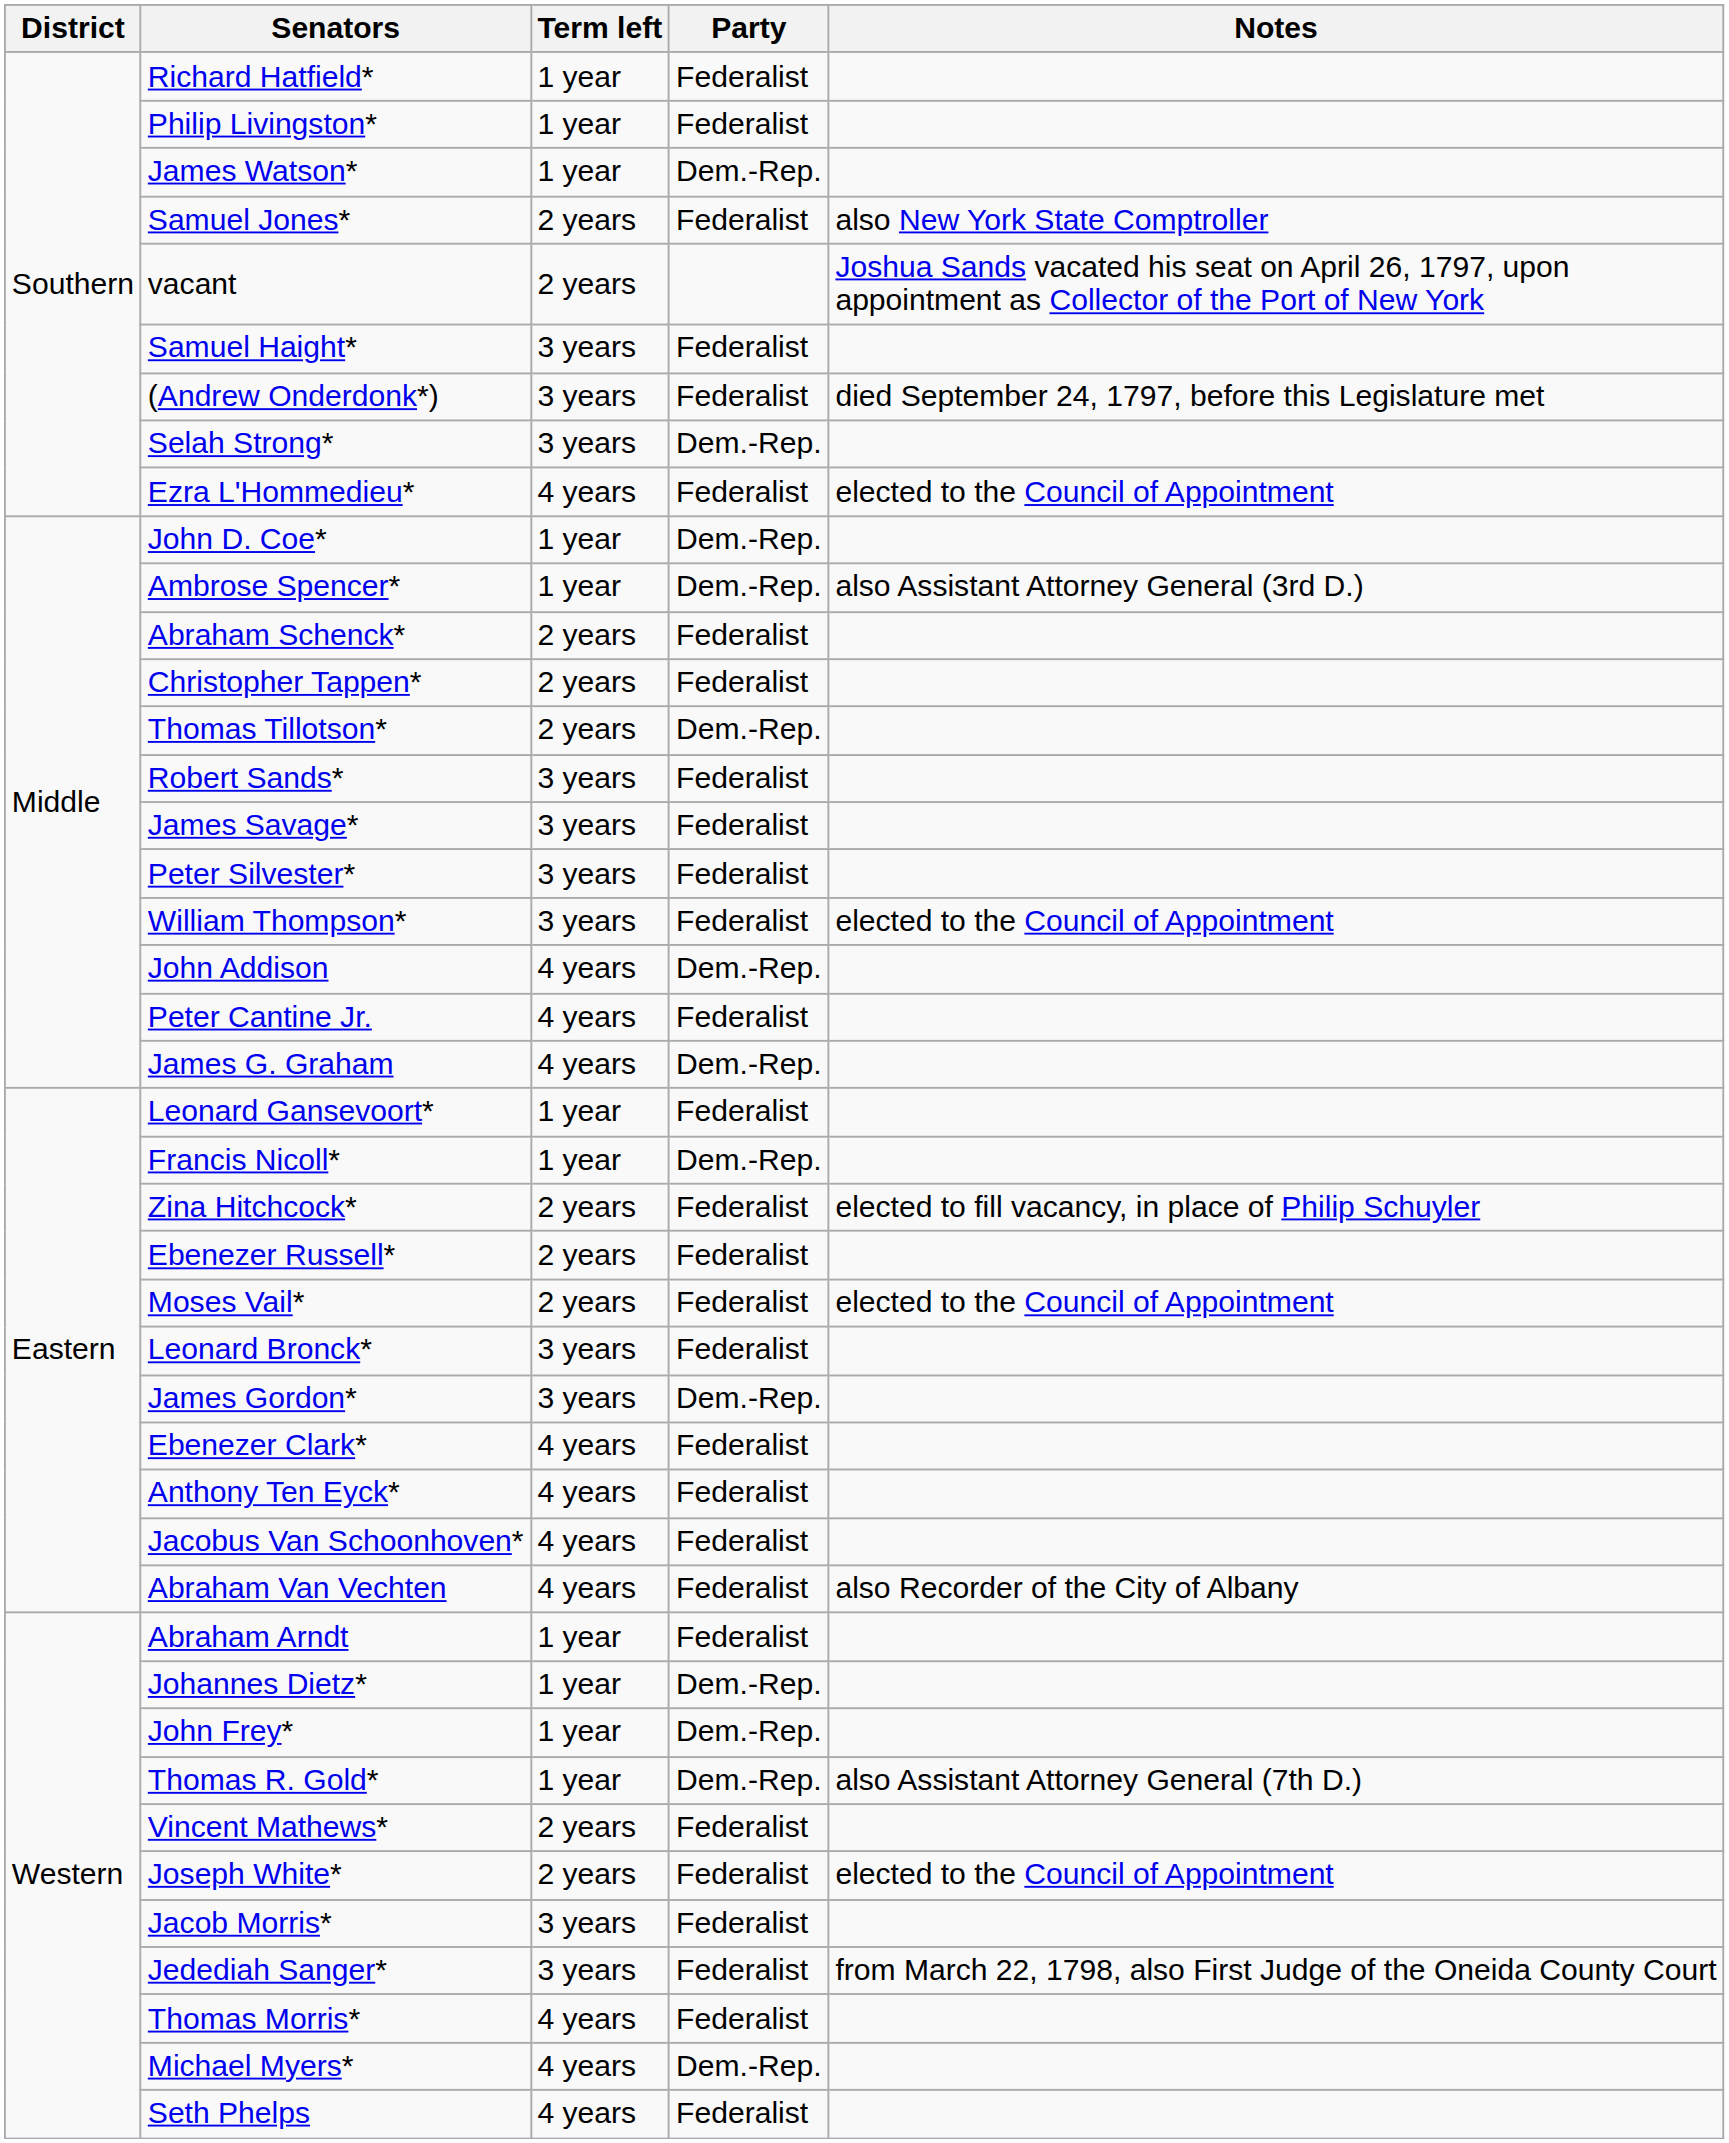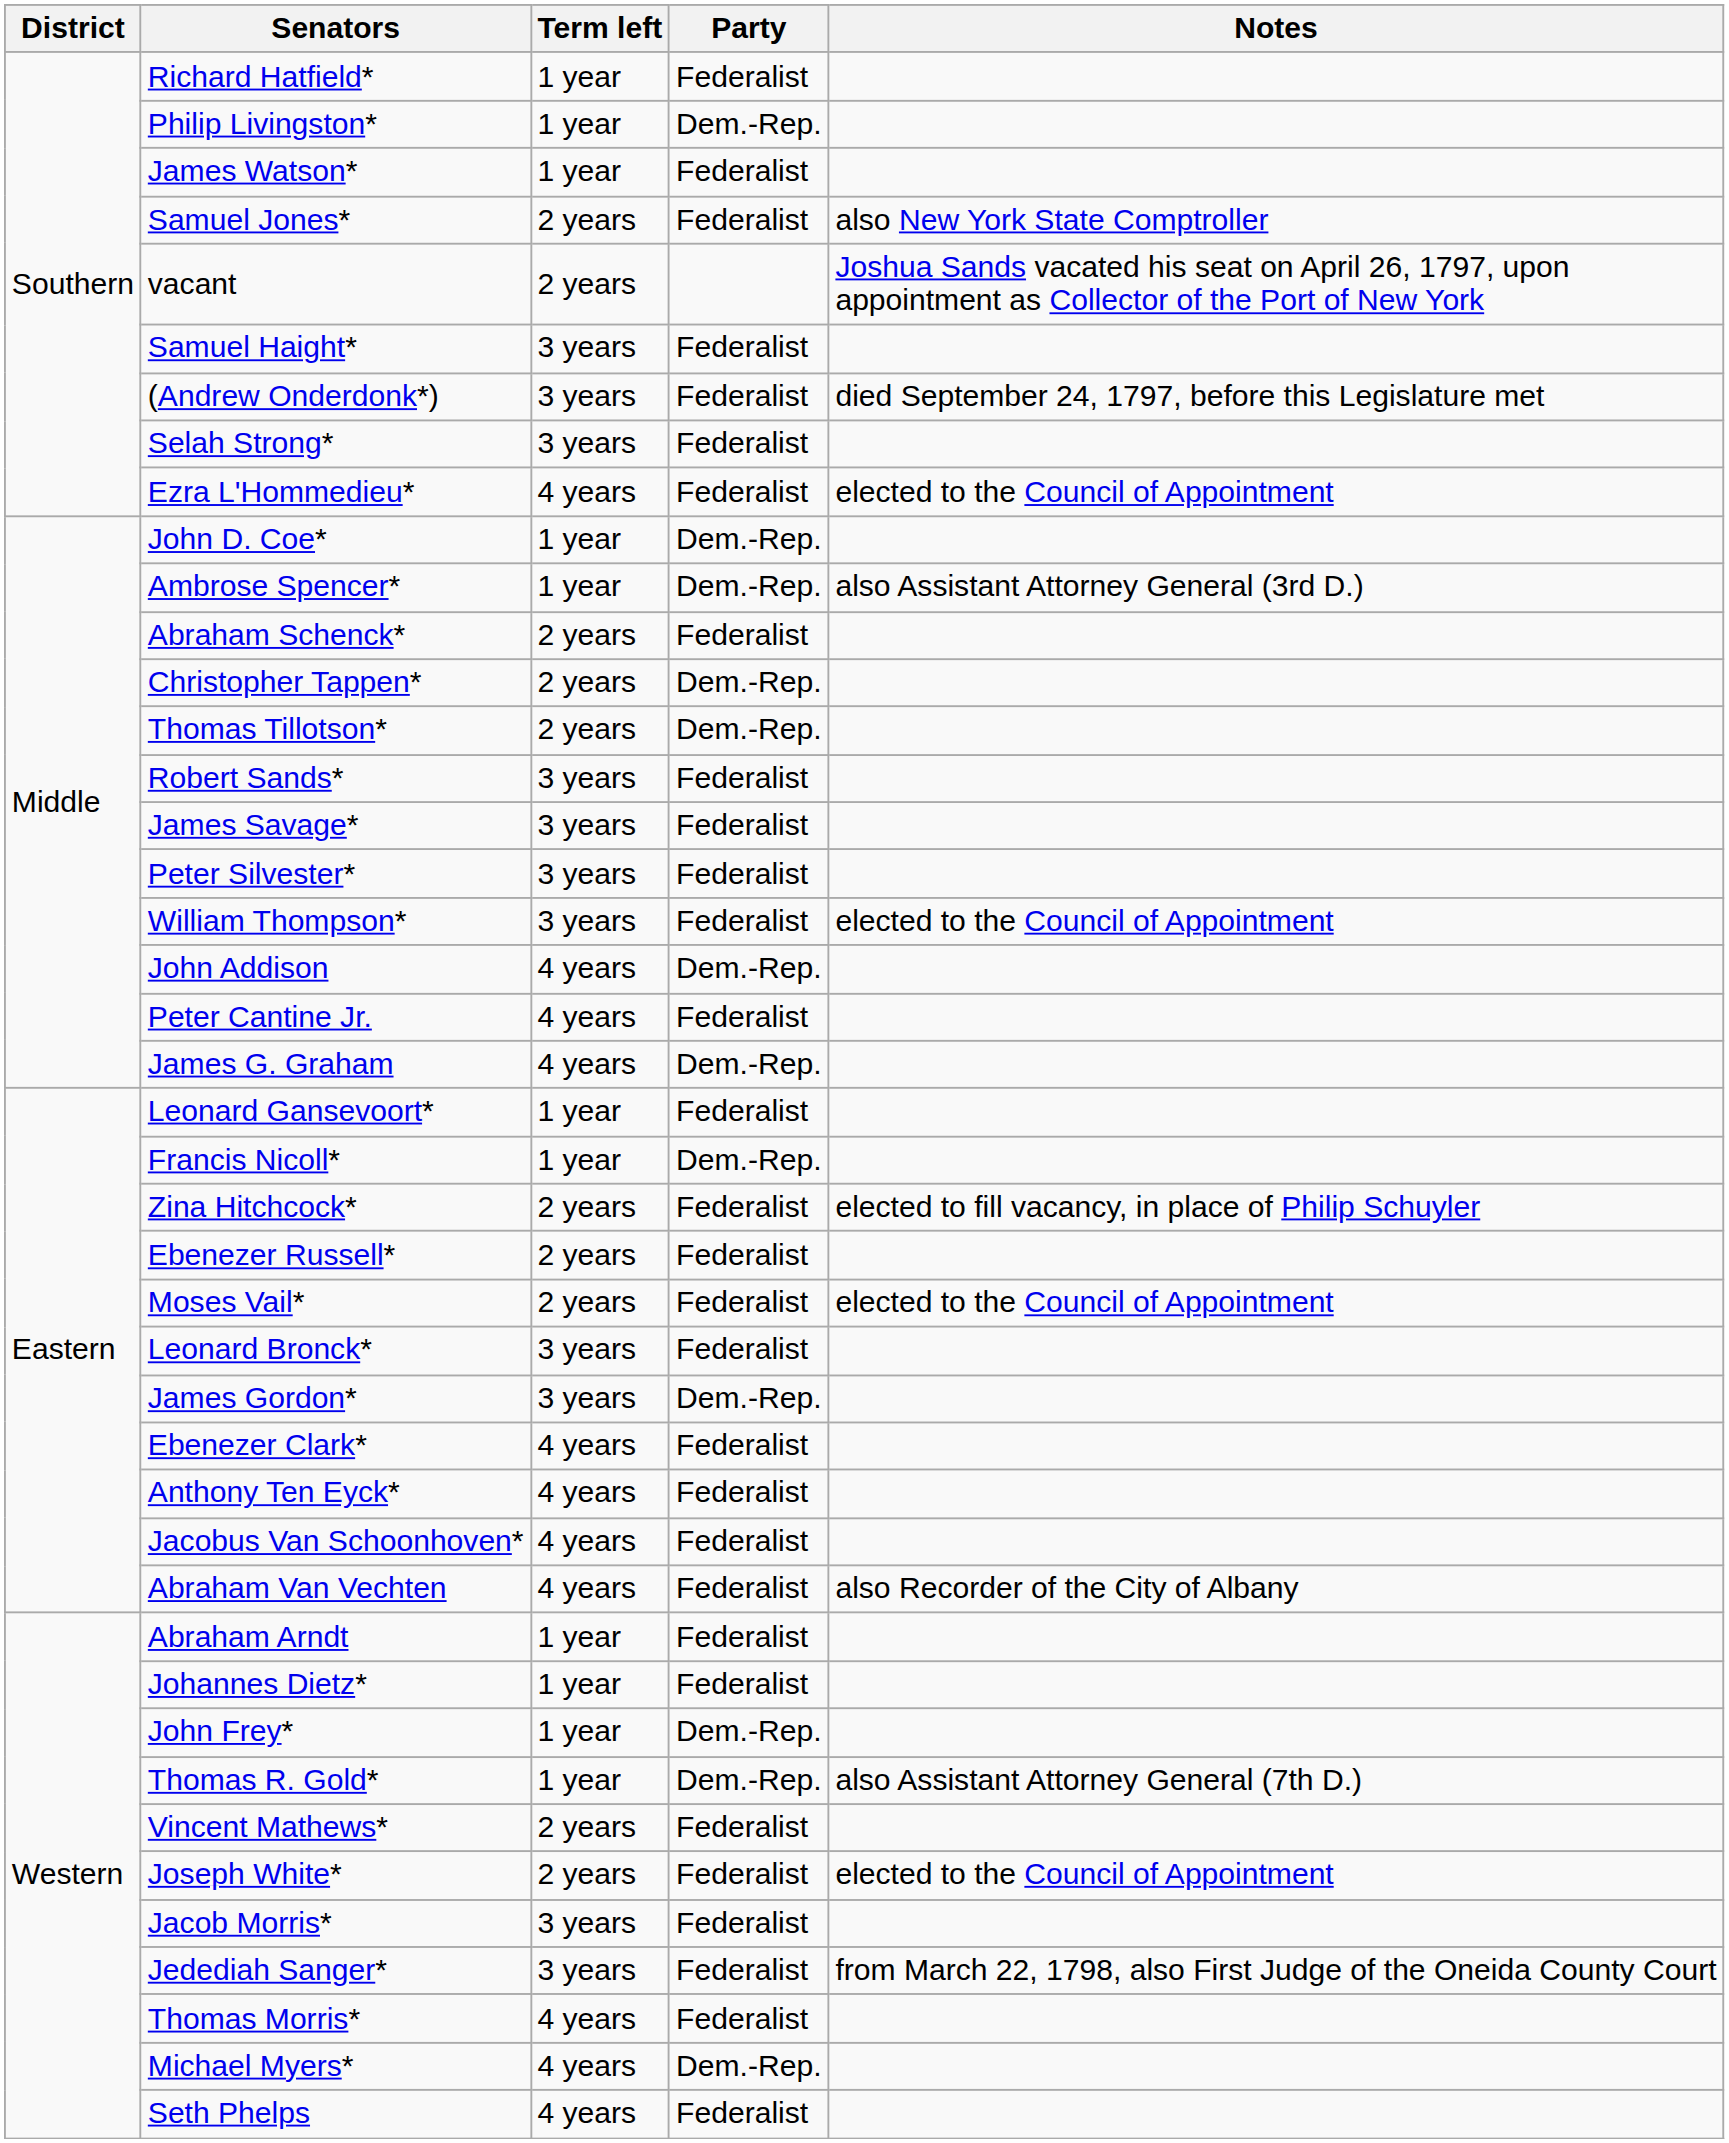Philip Livingston* | Party: Federalist -> Dem.-Rep.
James Watson* | Party: Dem.-Rep. -> Federalist
Selah Strong* | Party: Dem.-Rep. -> Federalist
Christopher Tappen* | Party: Federalist -> Dem.-Rep.
Johannes Dietz* | Party: Dem.-Rep. -> Federalist
